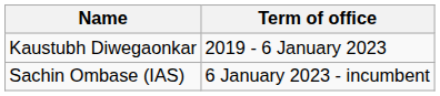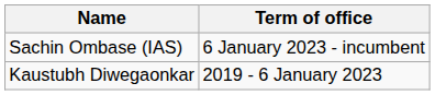rows swapped: Kaustubh Diwegaonkar <-> Sachin Ombase (IAS)
